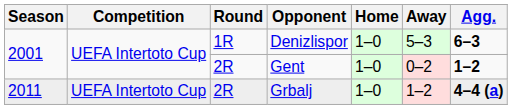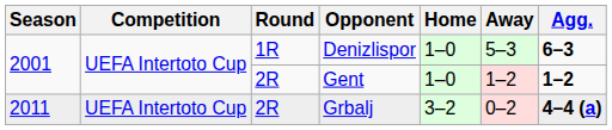Gent | Away: 0–2 -> 1–2
Grbalj | Home: 1–0 -> 3–2
Grbalj | Away: 1–2 -> 0–2
